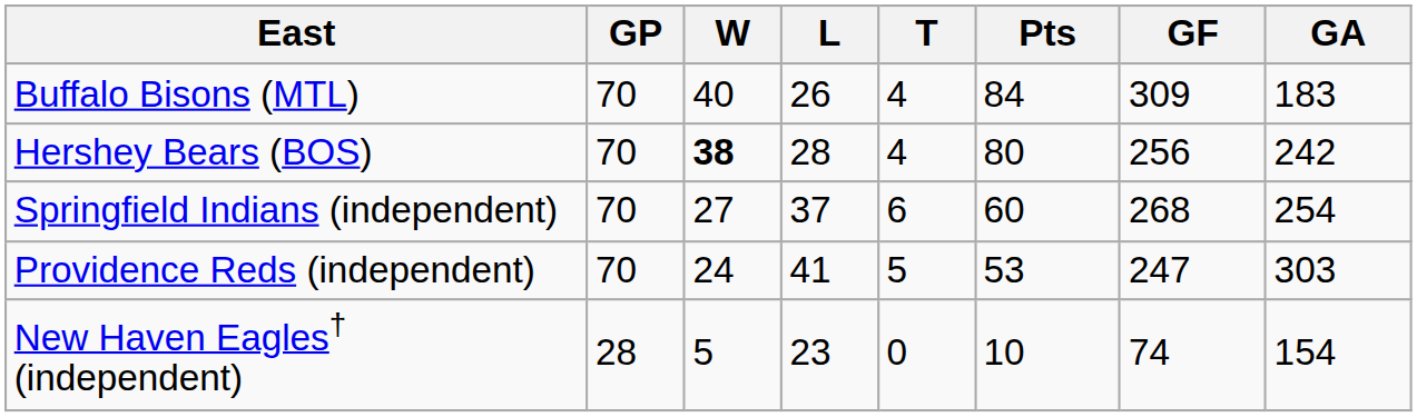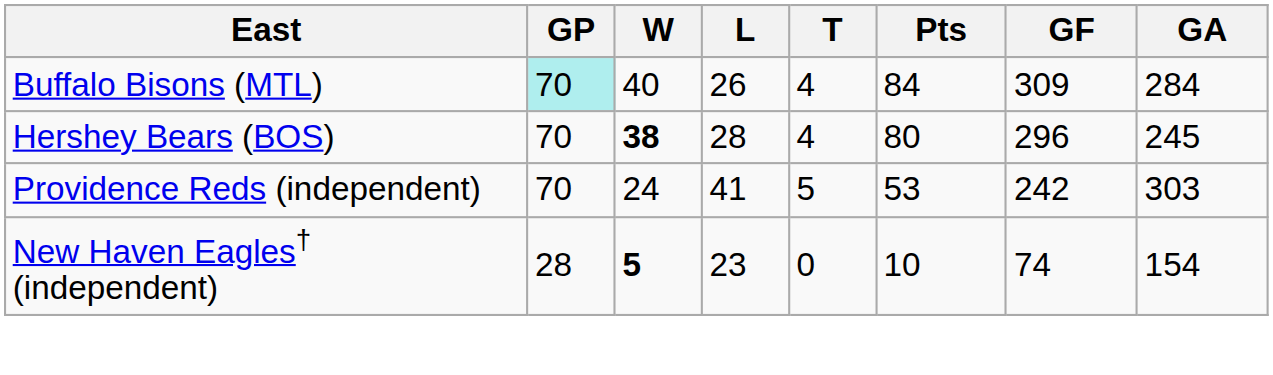Buffalo Bisons (MTL) | GP: no background -> paleturquoise background
Buffalo Bisons (MTL) | GA: 183 -> 284
Hershey Bears (BOS) | GF: 256 -> 296
Hershey Bears (BOS) | GA: 242 -> 245
- row: Springfield Indians (independent) | 70 | 27 | 37 | 6 | 60 | 268 | 254
Providence Reds (independent) | GF: 247 -> 242
New Haven Eagles† (independent) | W: normal -> bold
